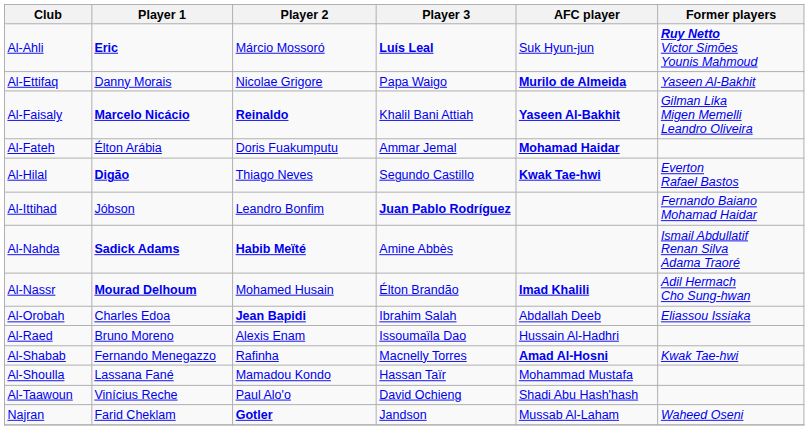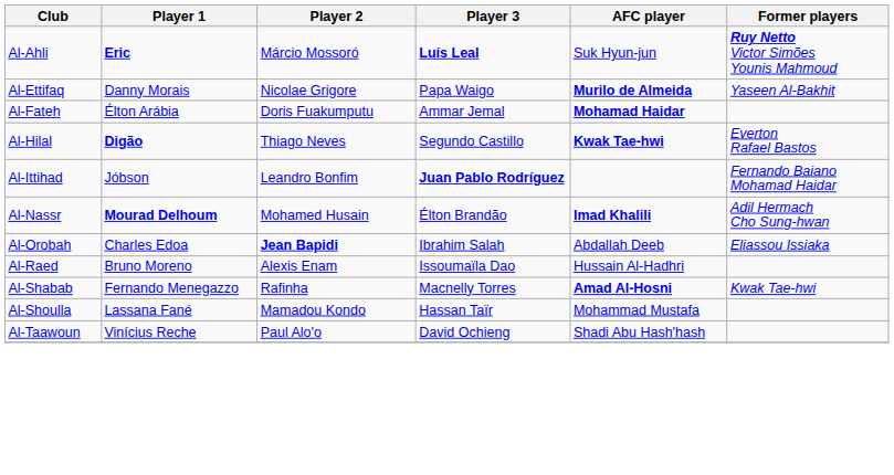- row: Al-Faisaly | Marcelo Nicácio | Reinaldo | Khalil Bani Attiah | Yaseen Al-Bakhit | Gilman Lika Migen Memelli Leandro Oliveira
- row: Al-Nahda | Sadick Adams | Habib Meïté | Amine Abbès | Ismail Abdullatif Renan Silva Adama Traoré
- row: Najran | Farid Cheklam | Gotler | Jandson | Mussab Al-Laham | Waheed Oseni
